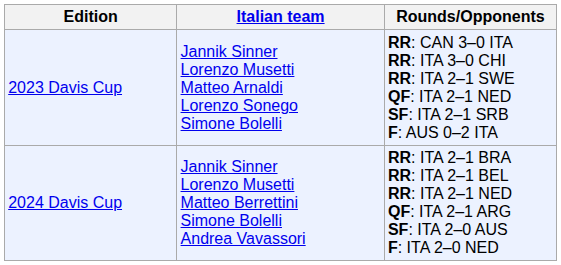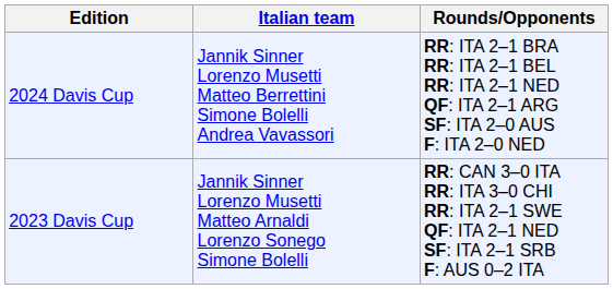rows swapped: 2023 Davis Cup <-> 2024 Davis Cup
